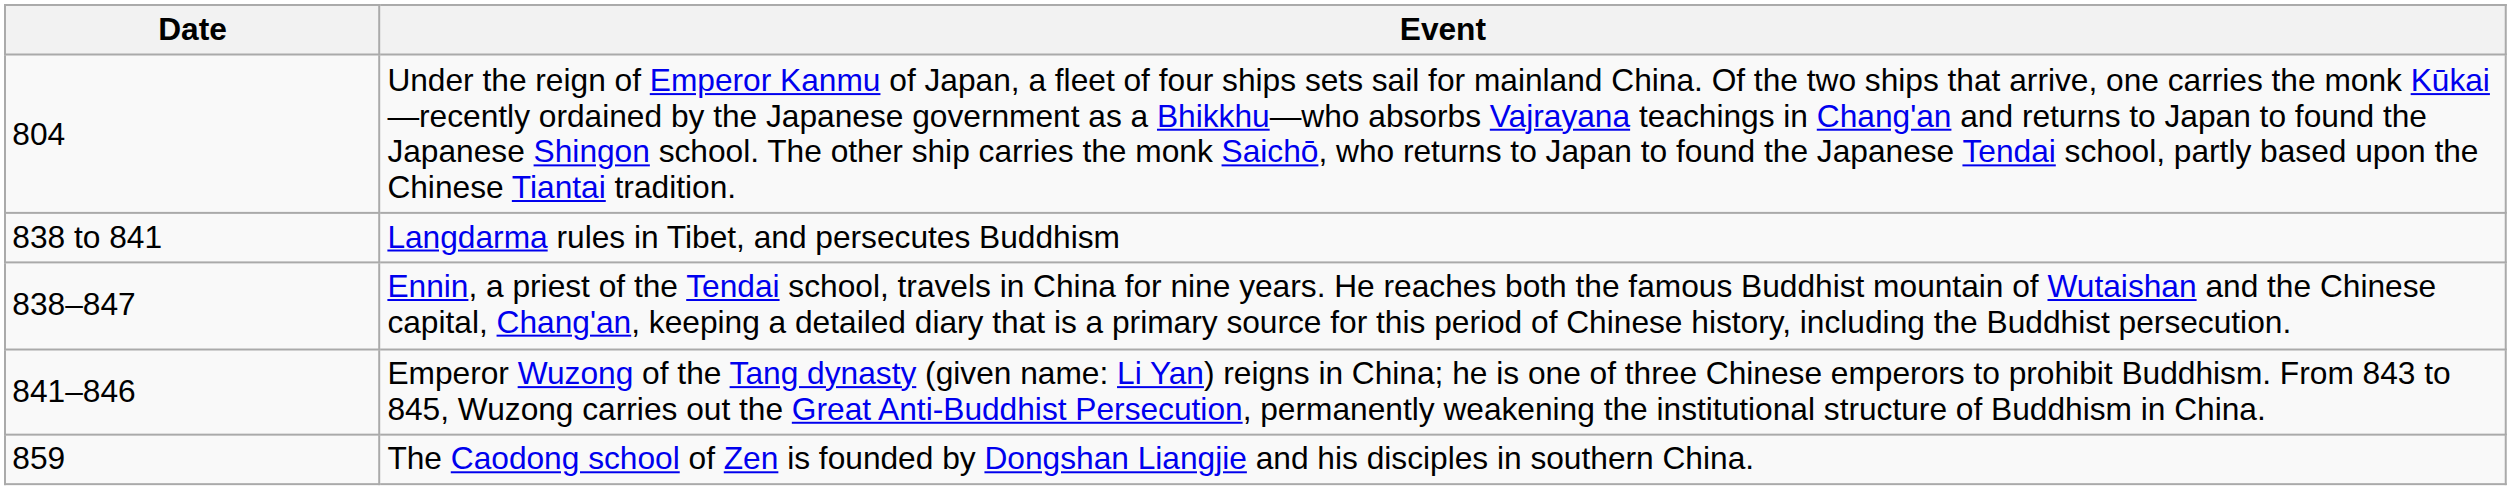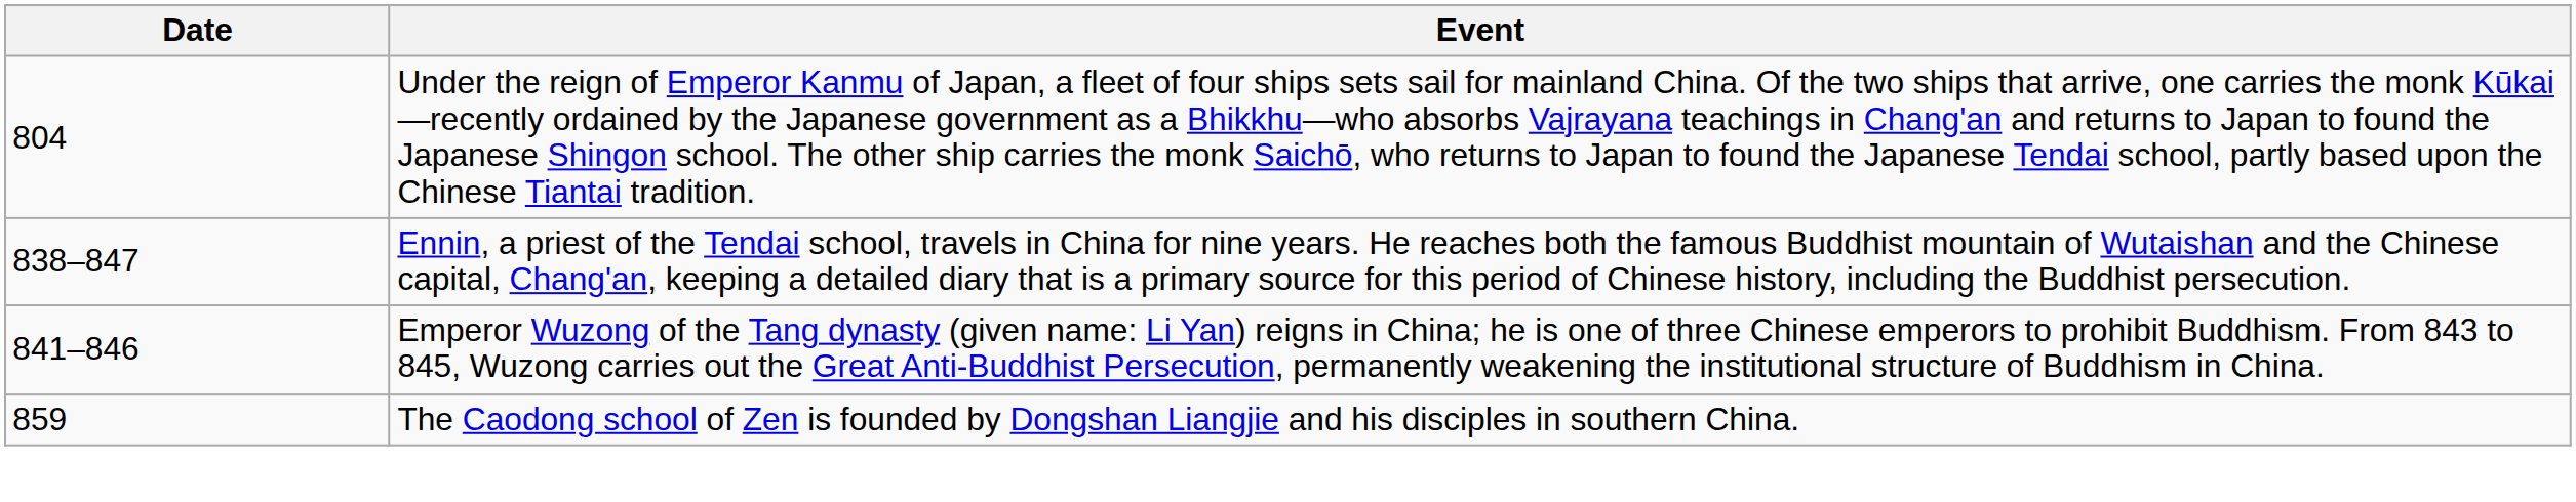- row: 838 to 841 | Langdarma rules in Tibet, and persecutes Buddhism
